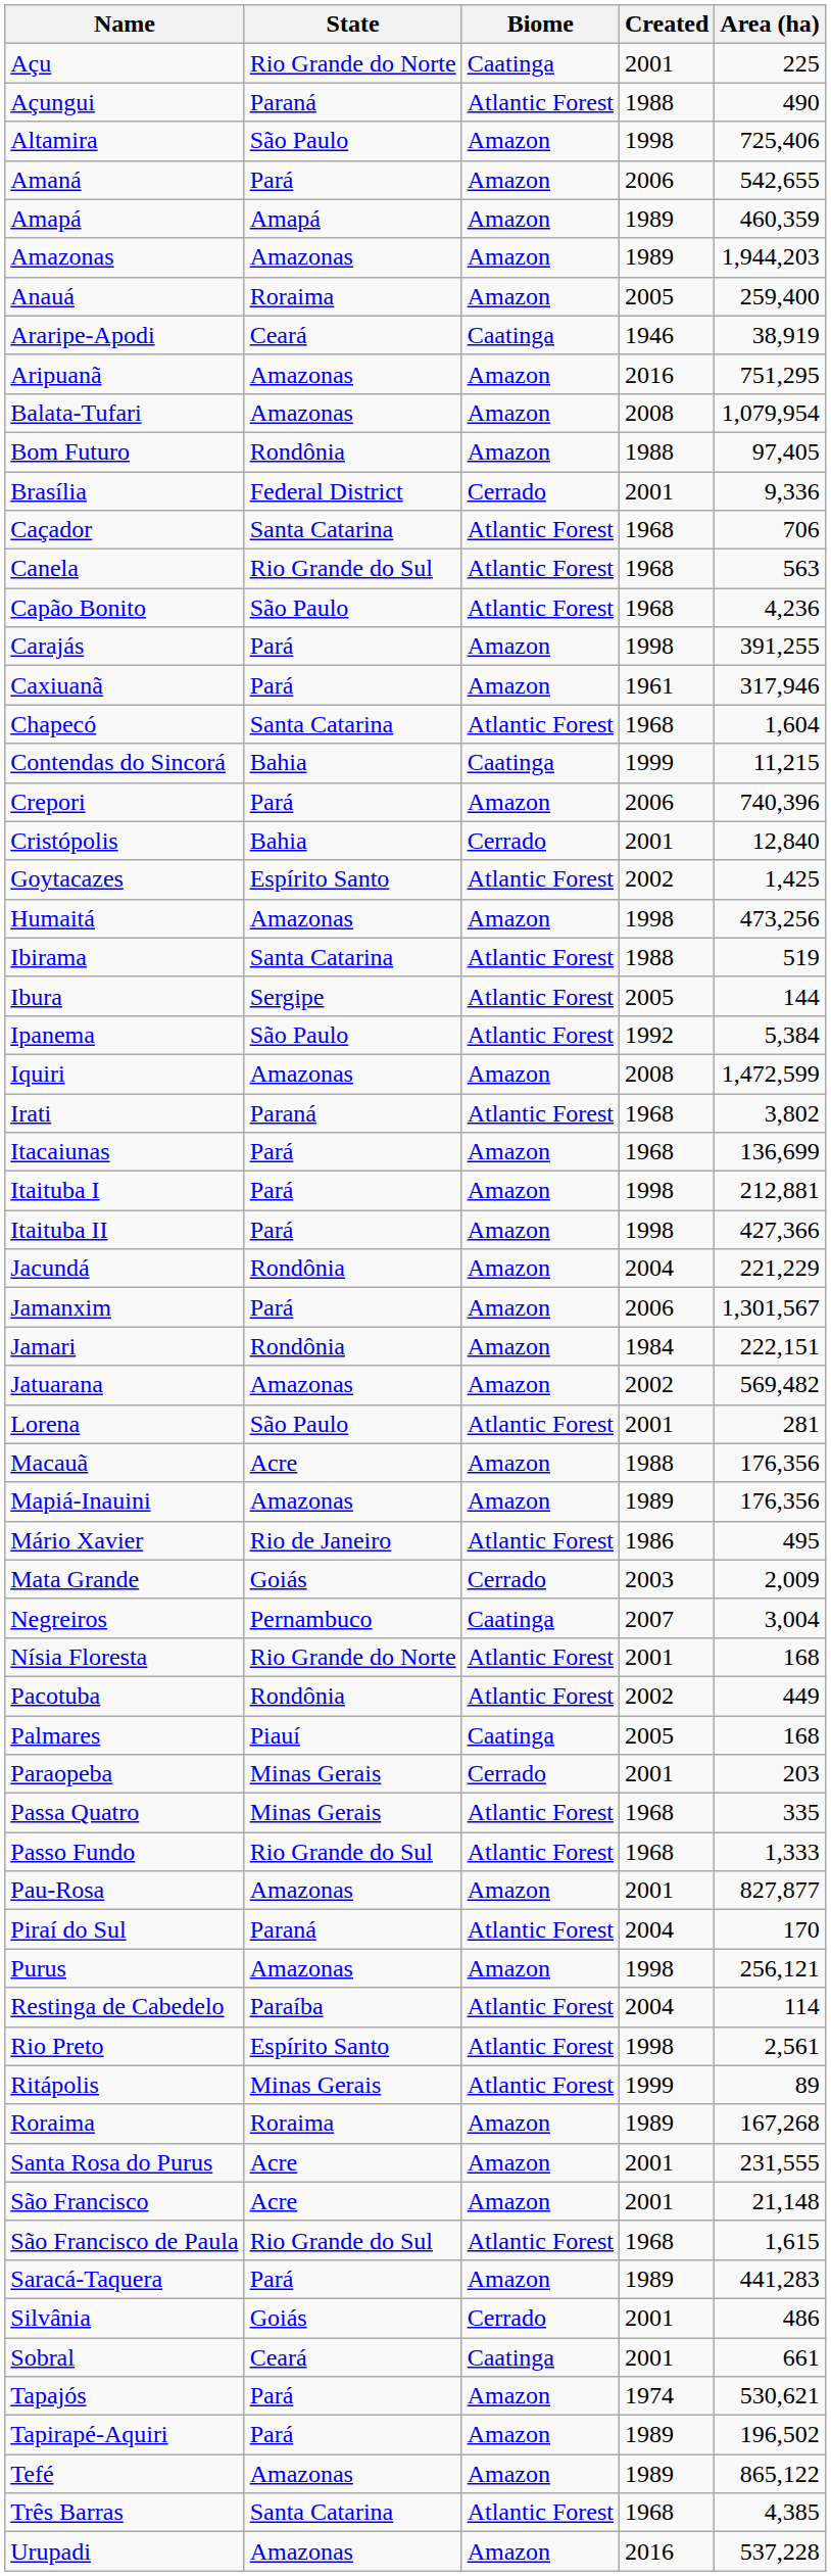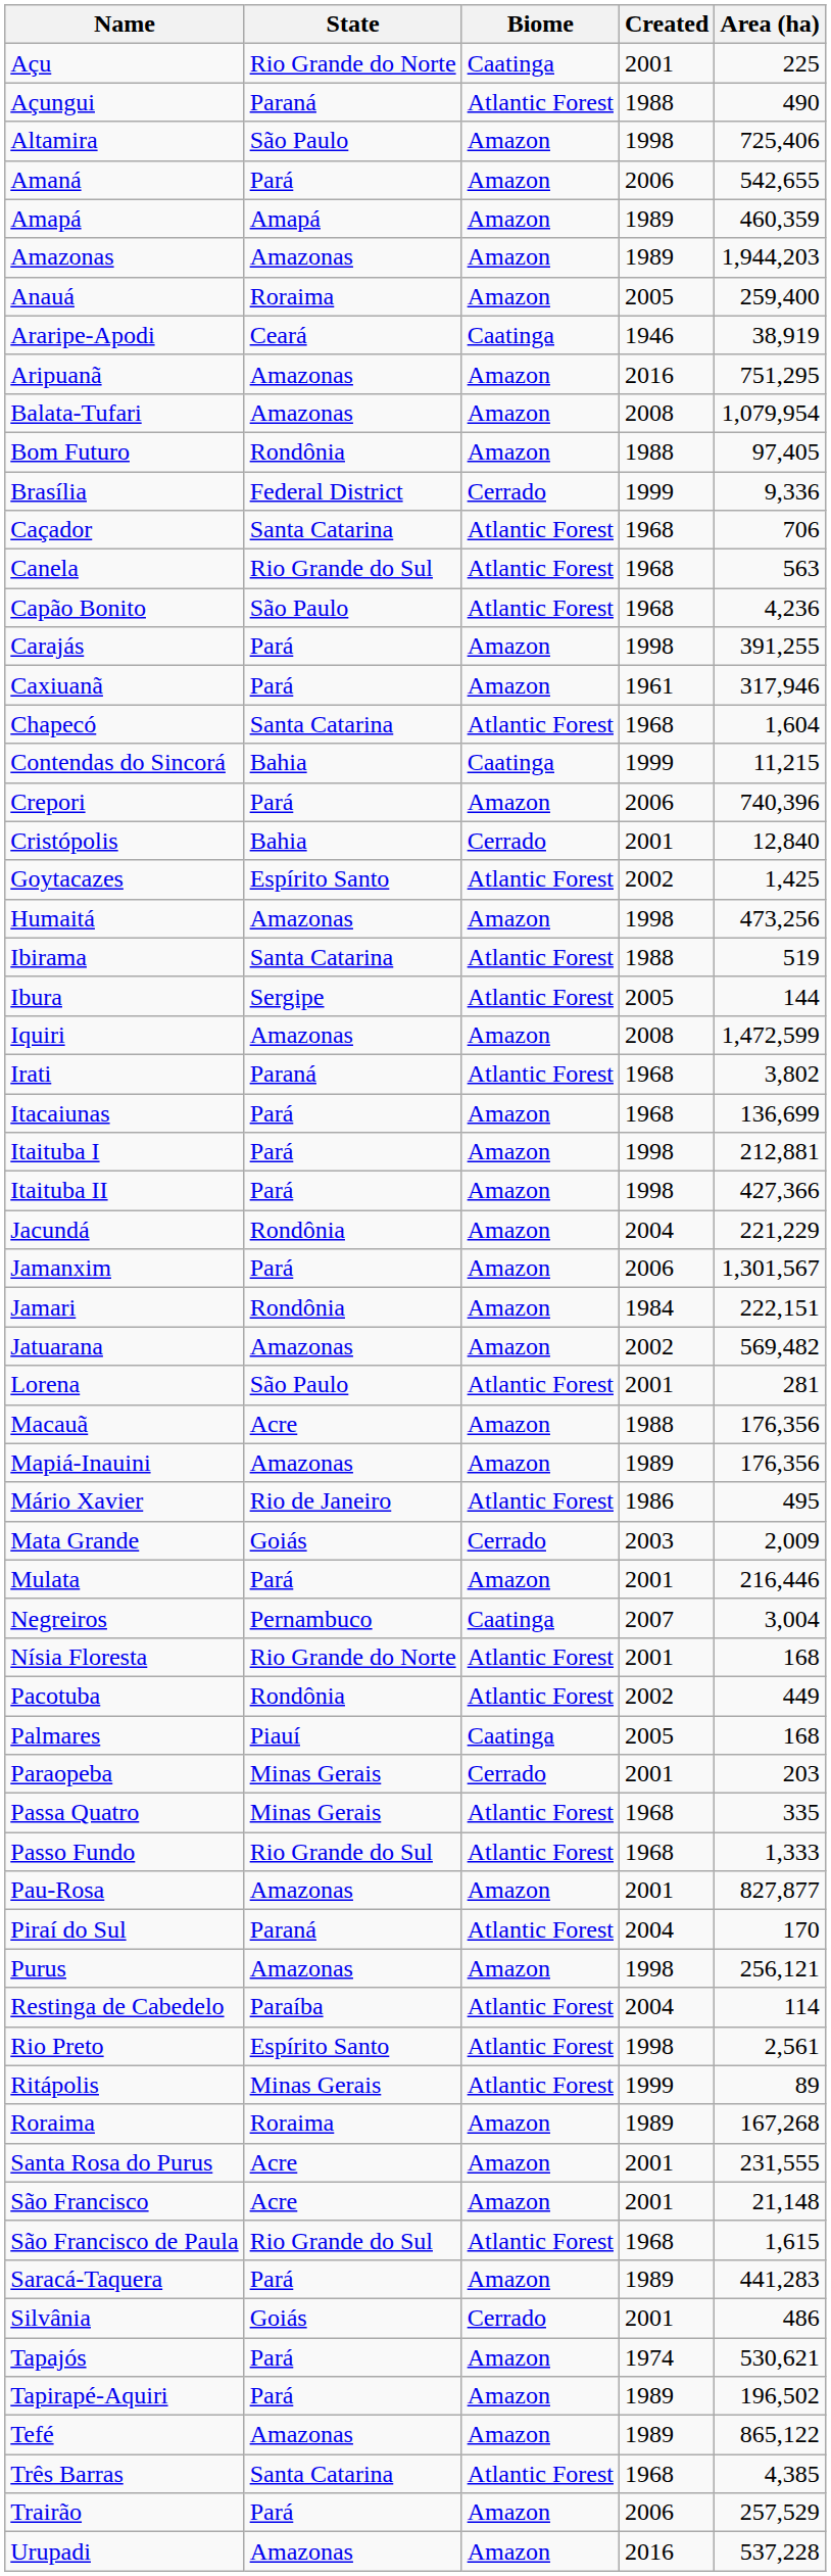Brasília | Created: 2001 -> 1999
- row: Ipanema | São Paulo | Atlantic Forest | 1992 | 5,384
+ row: Mulata | Pará | Amazon | 2001 | 216,446
- row: Sobral | Ceará | Caatinga | 2001 | 661
+ row: Trairão | Pará | Amazon | 2006 | 257,529
